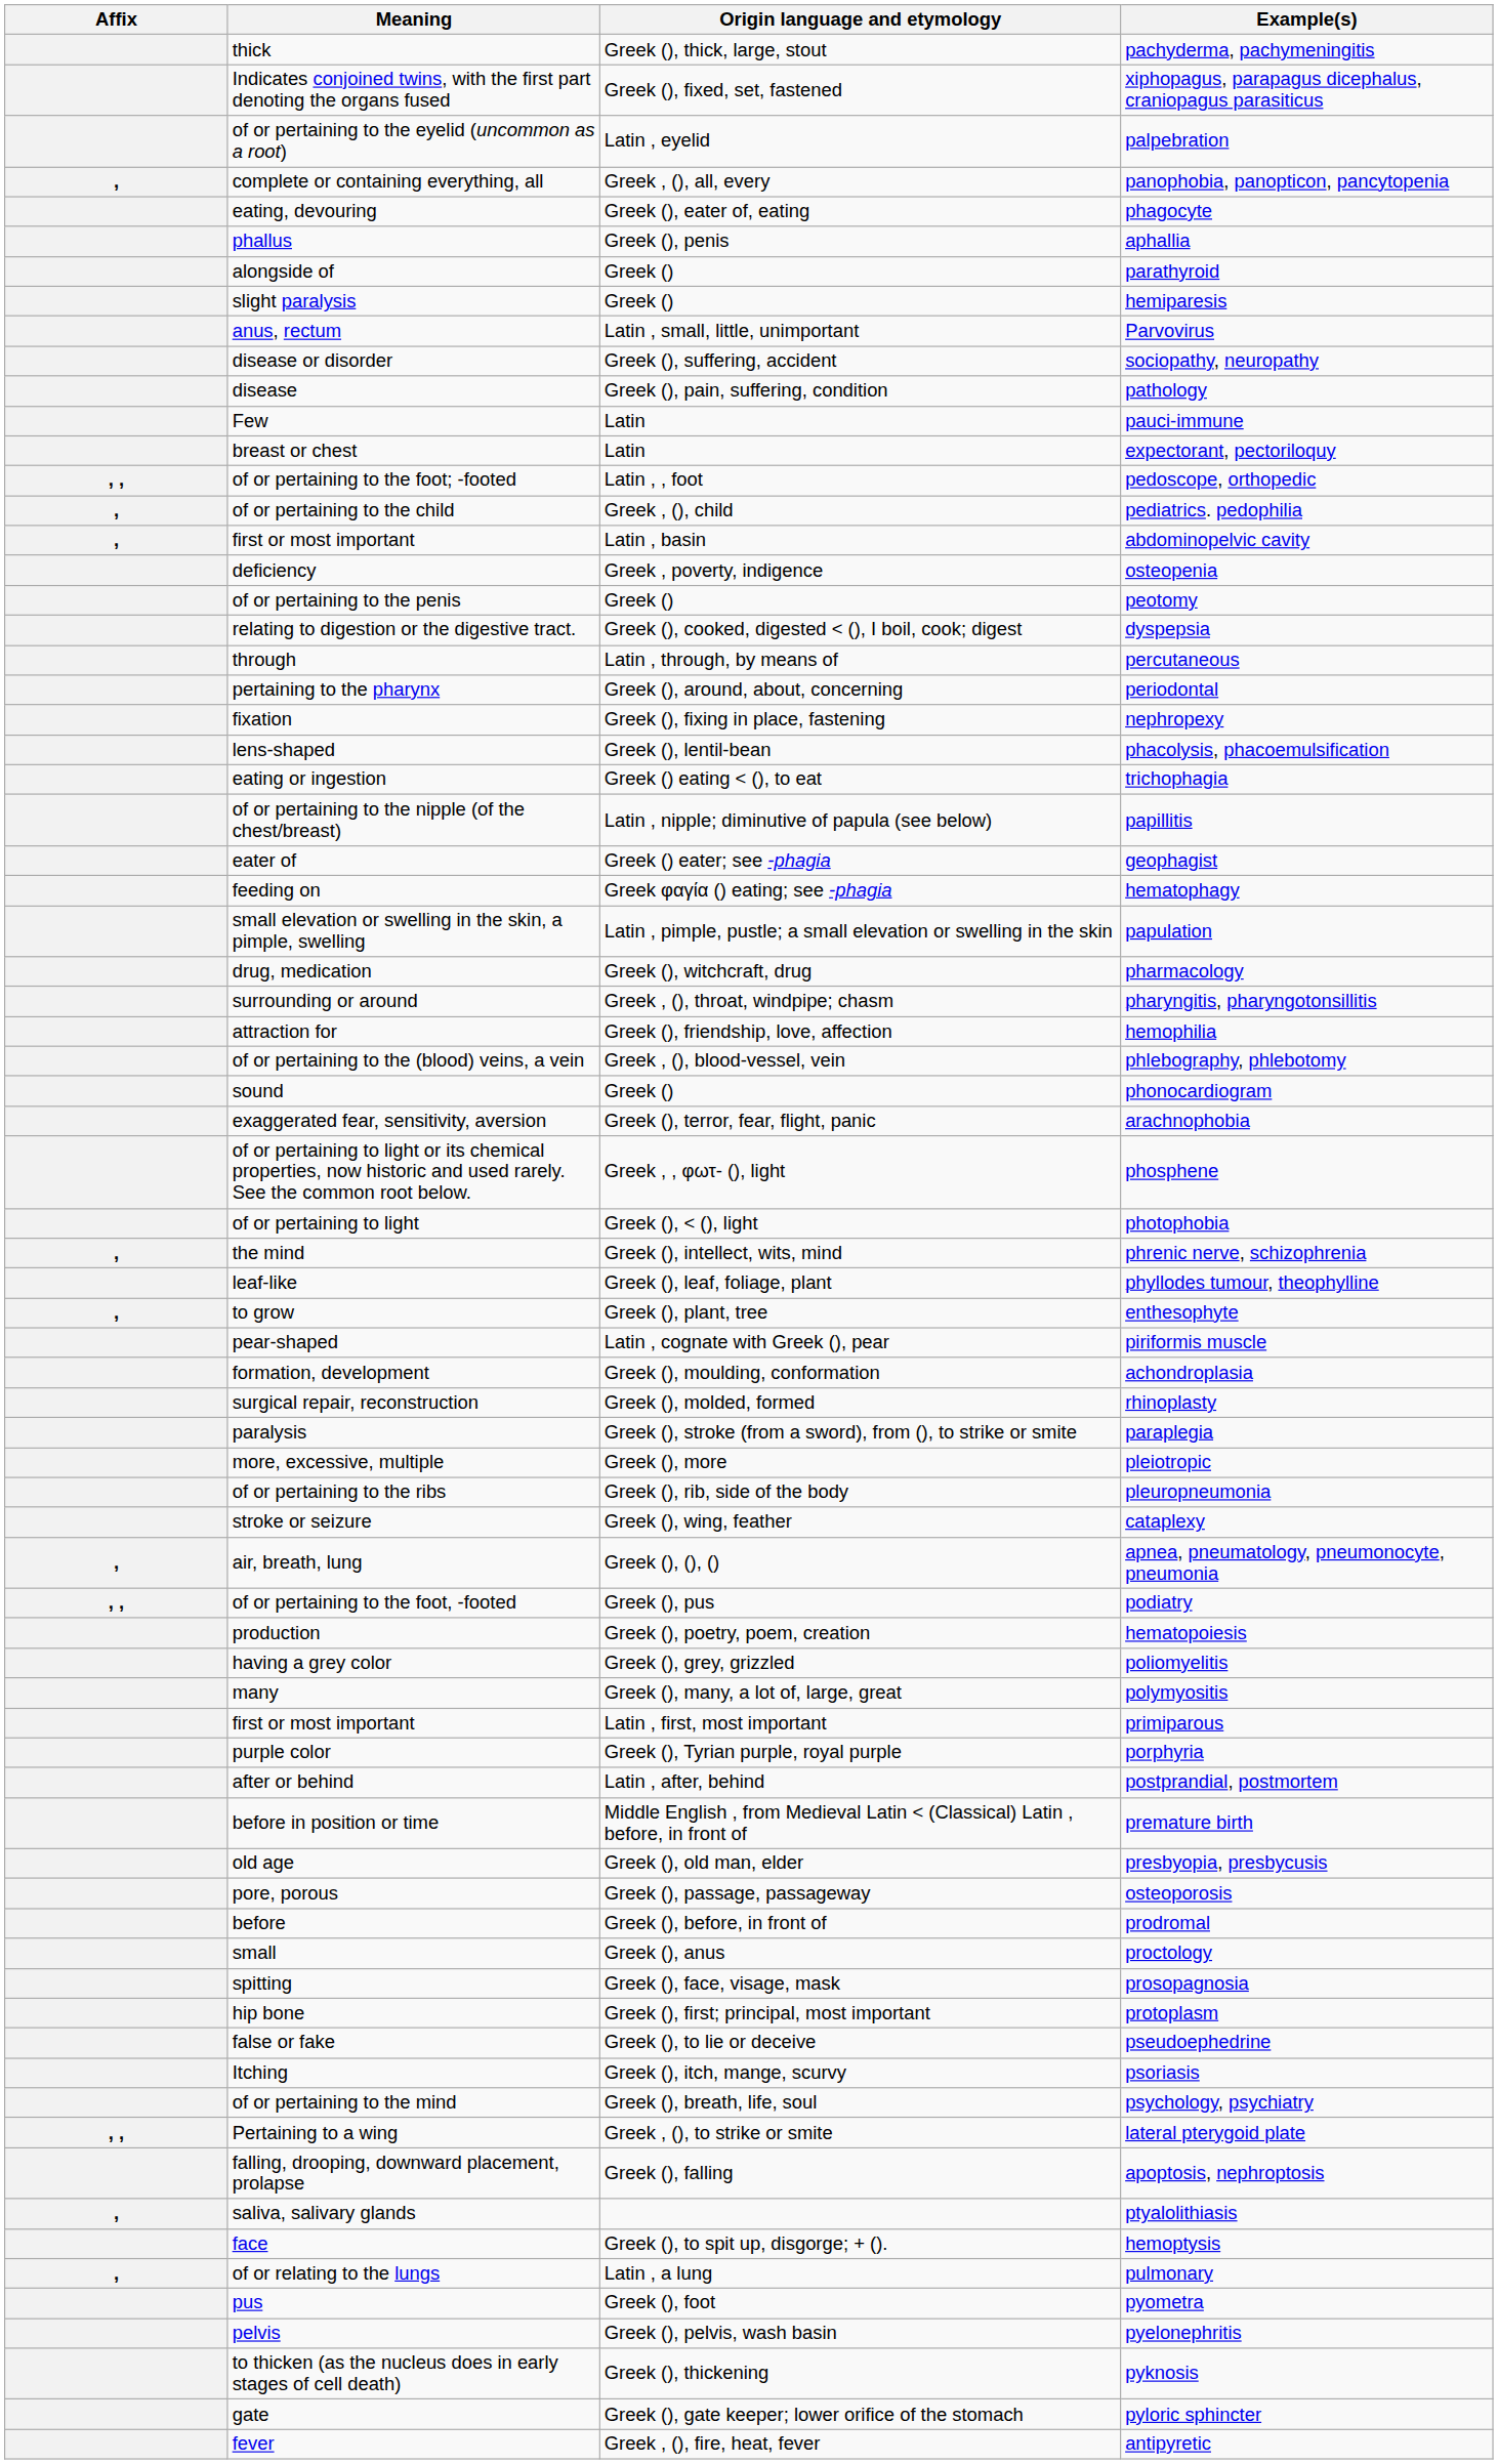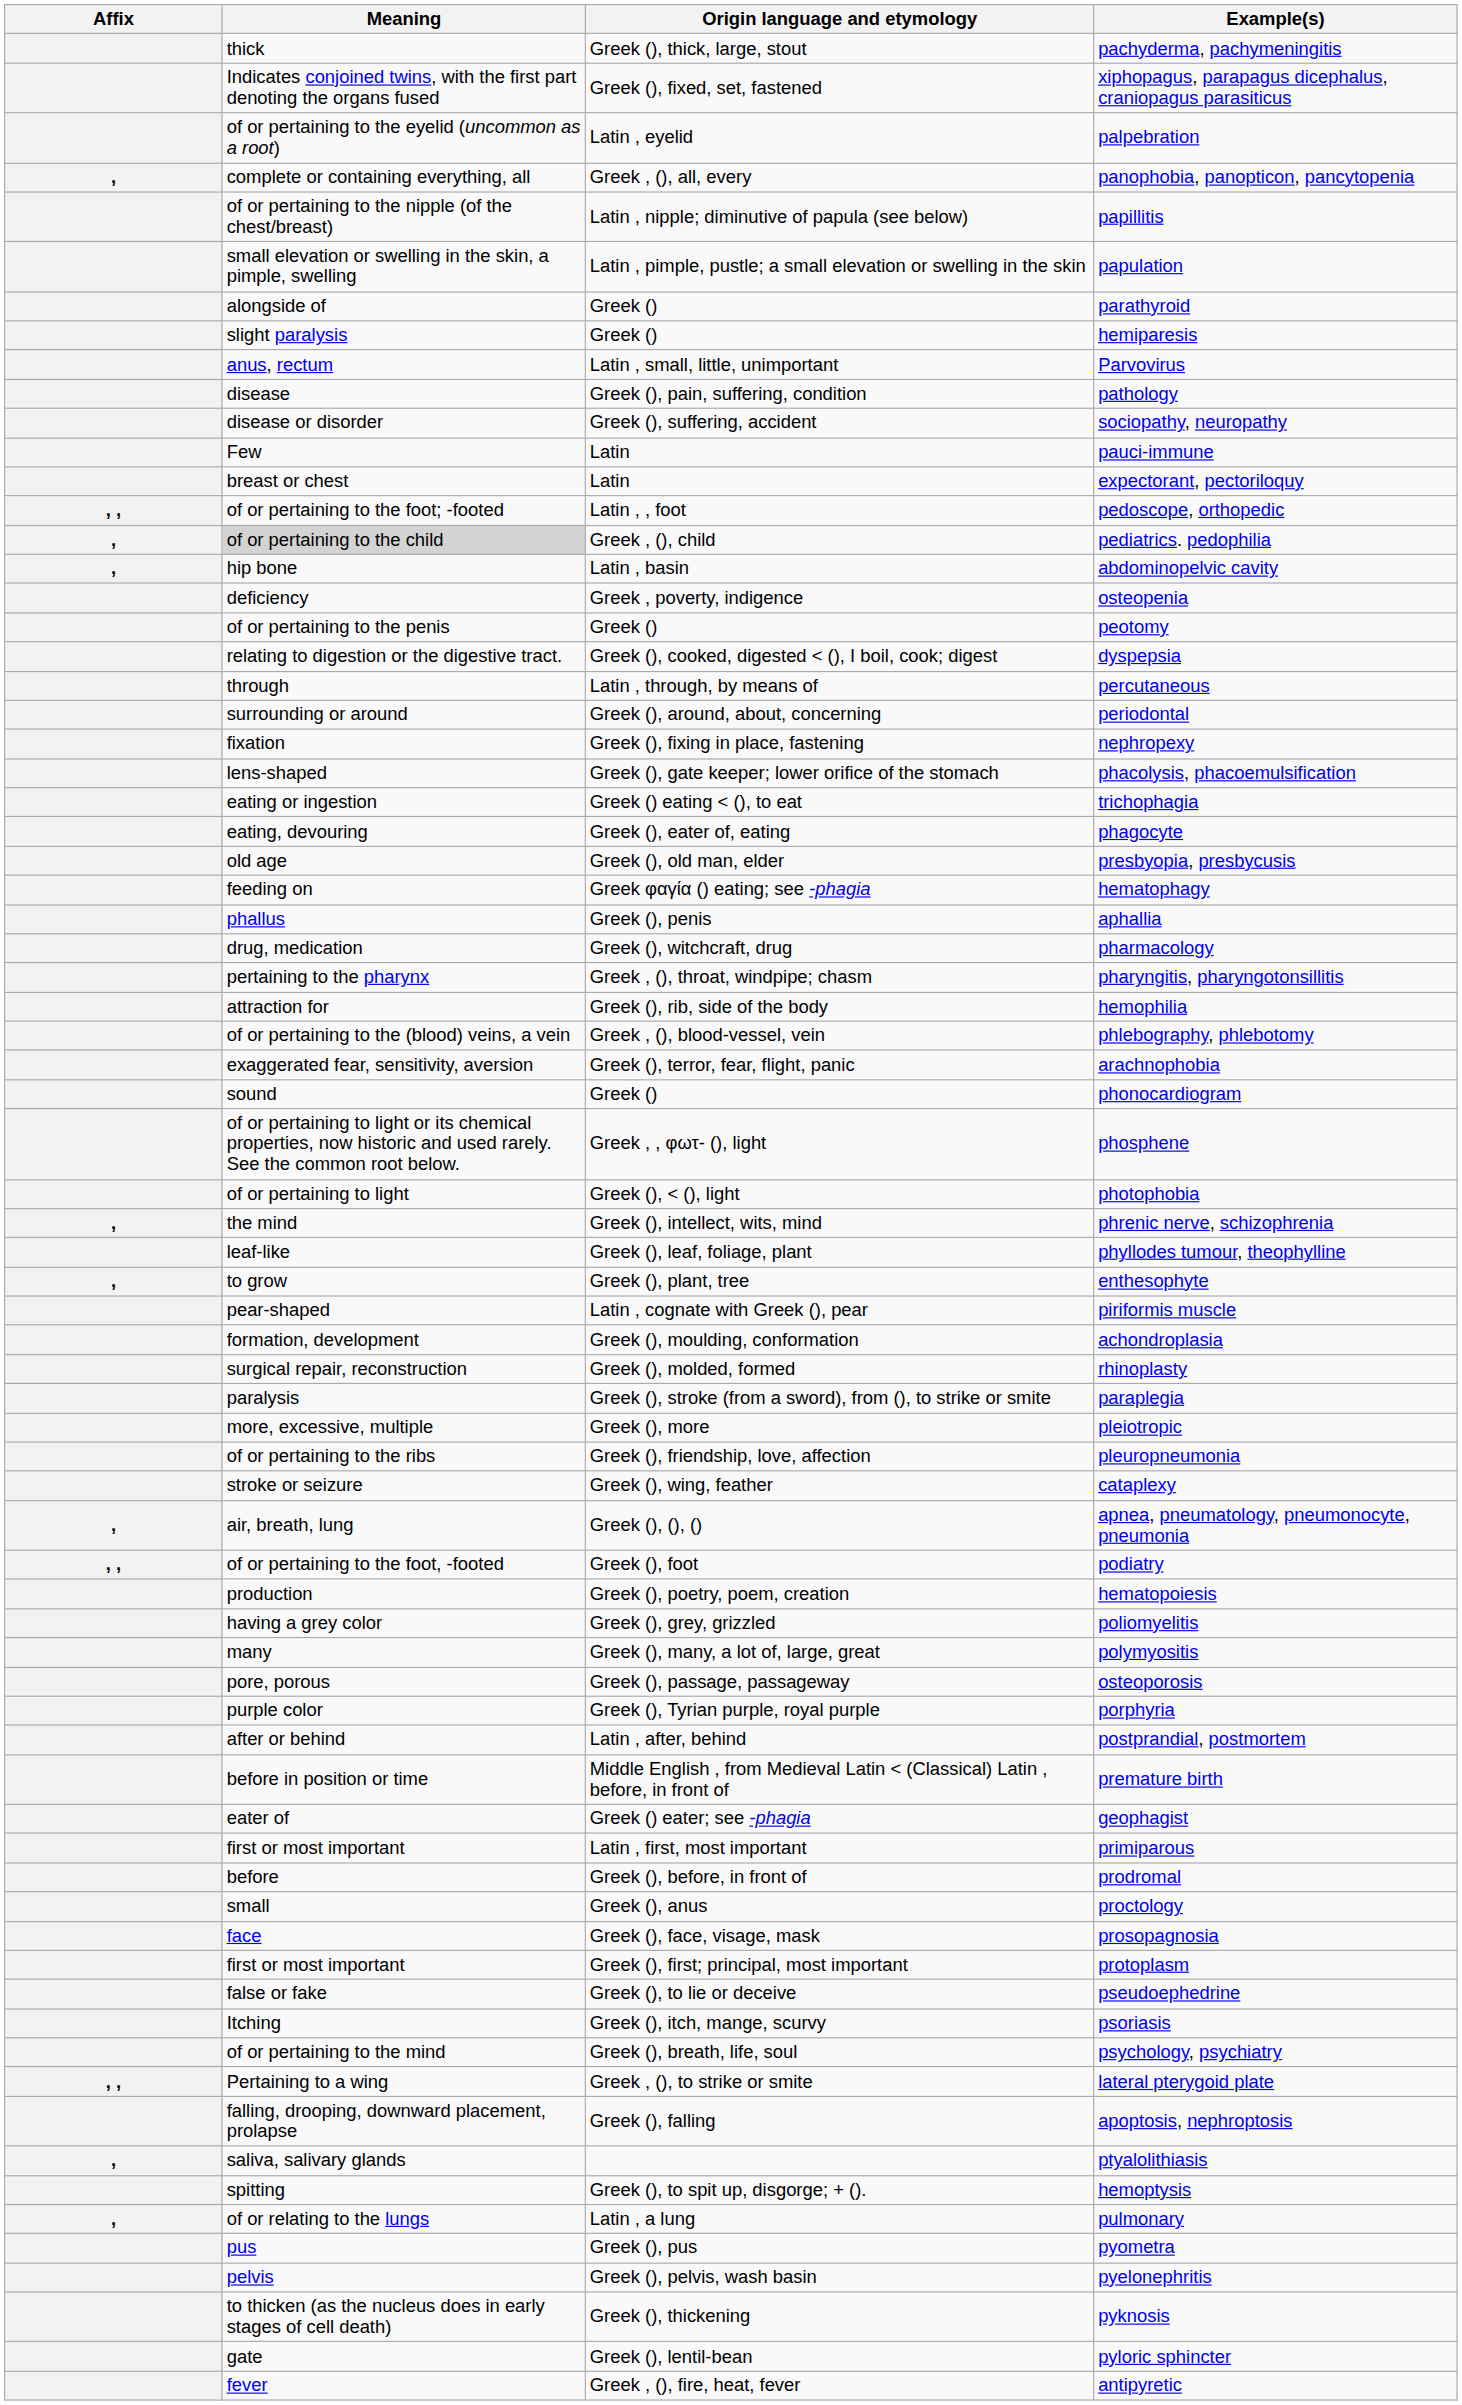rows swapped: papillitis <-> phagocyte
rows swapped: papulation <-> aphallia
rows swapped: pathology <-> sociopathy, neuropathy
pediatrics. pedophilia | Meaning: no background -> lightgrey background
abdominopelvic cavity | Meaning: first or most important -> hip bone
periodontal | Meaning: pertaining to the pharynx -> surrounding or around
phacolysis, phacoemulsification | Origin language and etymology: Greek (), lentil-bean -> Greek (), gate keeper; lower orifice of the stomach
rows swapped: geophagist <-> presbyopia, presbycusis
pharyngitis, pharyngotonsillitis | Meaning: surrounding or around -> pertaining to the pharynx
hemophilia | Origin language and etymology: Greek (), friendship, love, affection -> Greek (), rib, side of the body
rows swapped: arachnophobia <-> phonocardiogram
pleuropneumonia | Origin language and etymology: Greek (), rib, side of the body -> Greek (), friendship, love, affection
podiatry | Origin language and etymology: Greek (), pus -> Greek (), foot
rows swapped: osteoporosis <-> primiparous
prosopagnosia | Meaning: spitting -> face
protoplasm | Meaning: hip bone -> first or most important
hemoptysis | Meaning: face -> spitting
pyometra | Origin language and etymology: Greek (), foot -> Greek (), pus
pyloric sphincter | Origin language and etymology: Greek (), gate keeper; lower orifice of the stomach -> Greek (), lentil-bean
